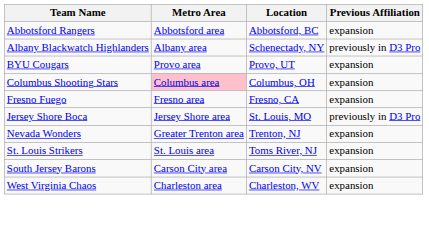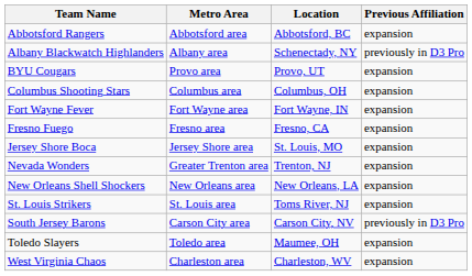Columbus Shooting Stars | Metro Area: pink background -> no background
+ row: Fort Wayne Fever | Fort Wayne area | Fort Wayne, IN | expansion
Jersey Shore Boca | Previous Affiliation: previously in D3 Pro -> expansion
+ row: New Orleans Shell Shockers | New Orleans area | New Orleans, LA | expansion
South Jersey Barons | Previous Affiliation: expansion -> previously in D3 Pro
+ row: Toledo Slayers | Toledo area | Maumee, OH | expansion
